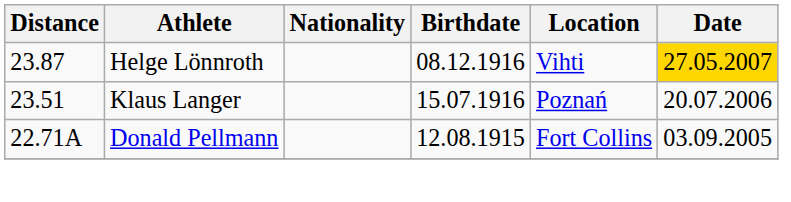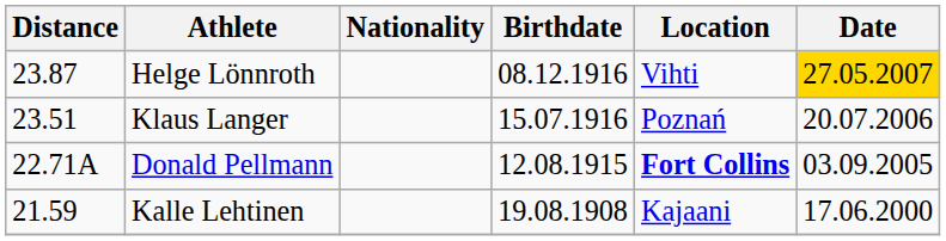Donald Pellmann | Location: normal -> bold
+ row: 21.59 | Kalle Lehtinen | 19.08.1908 | Kajaani | 17.06.2000
